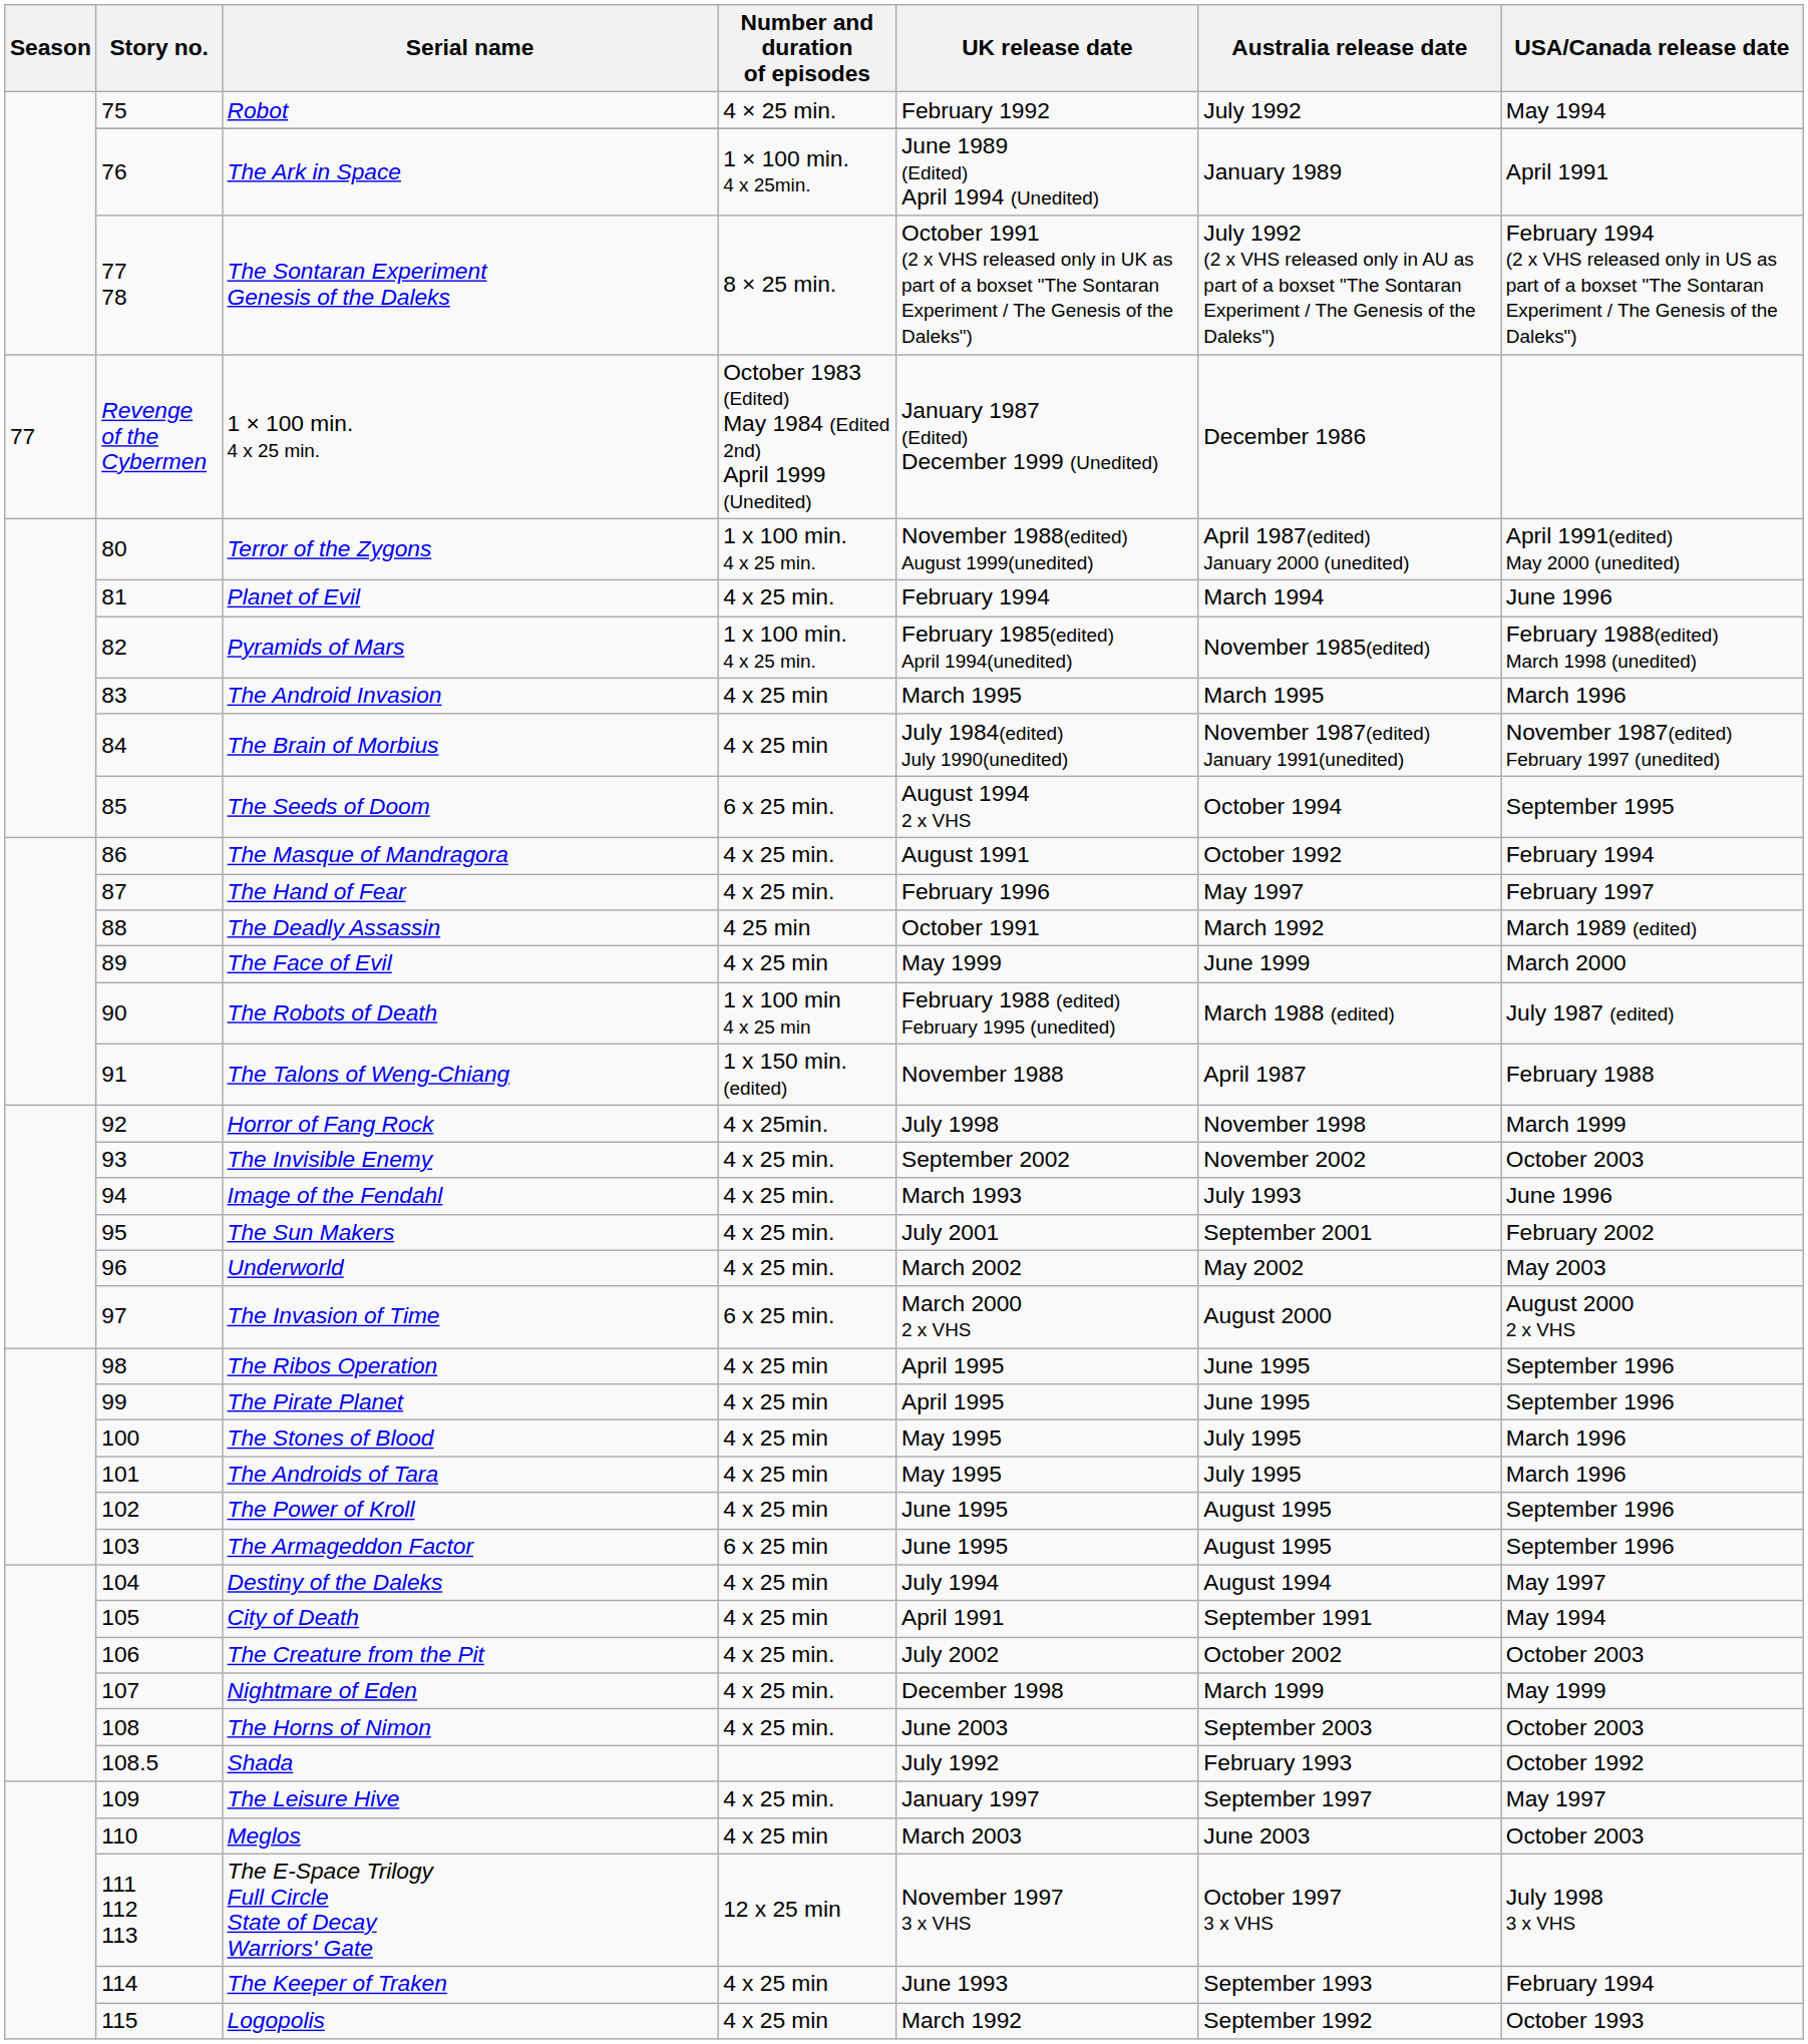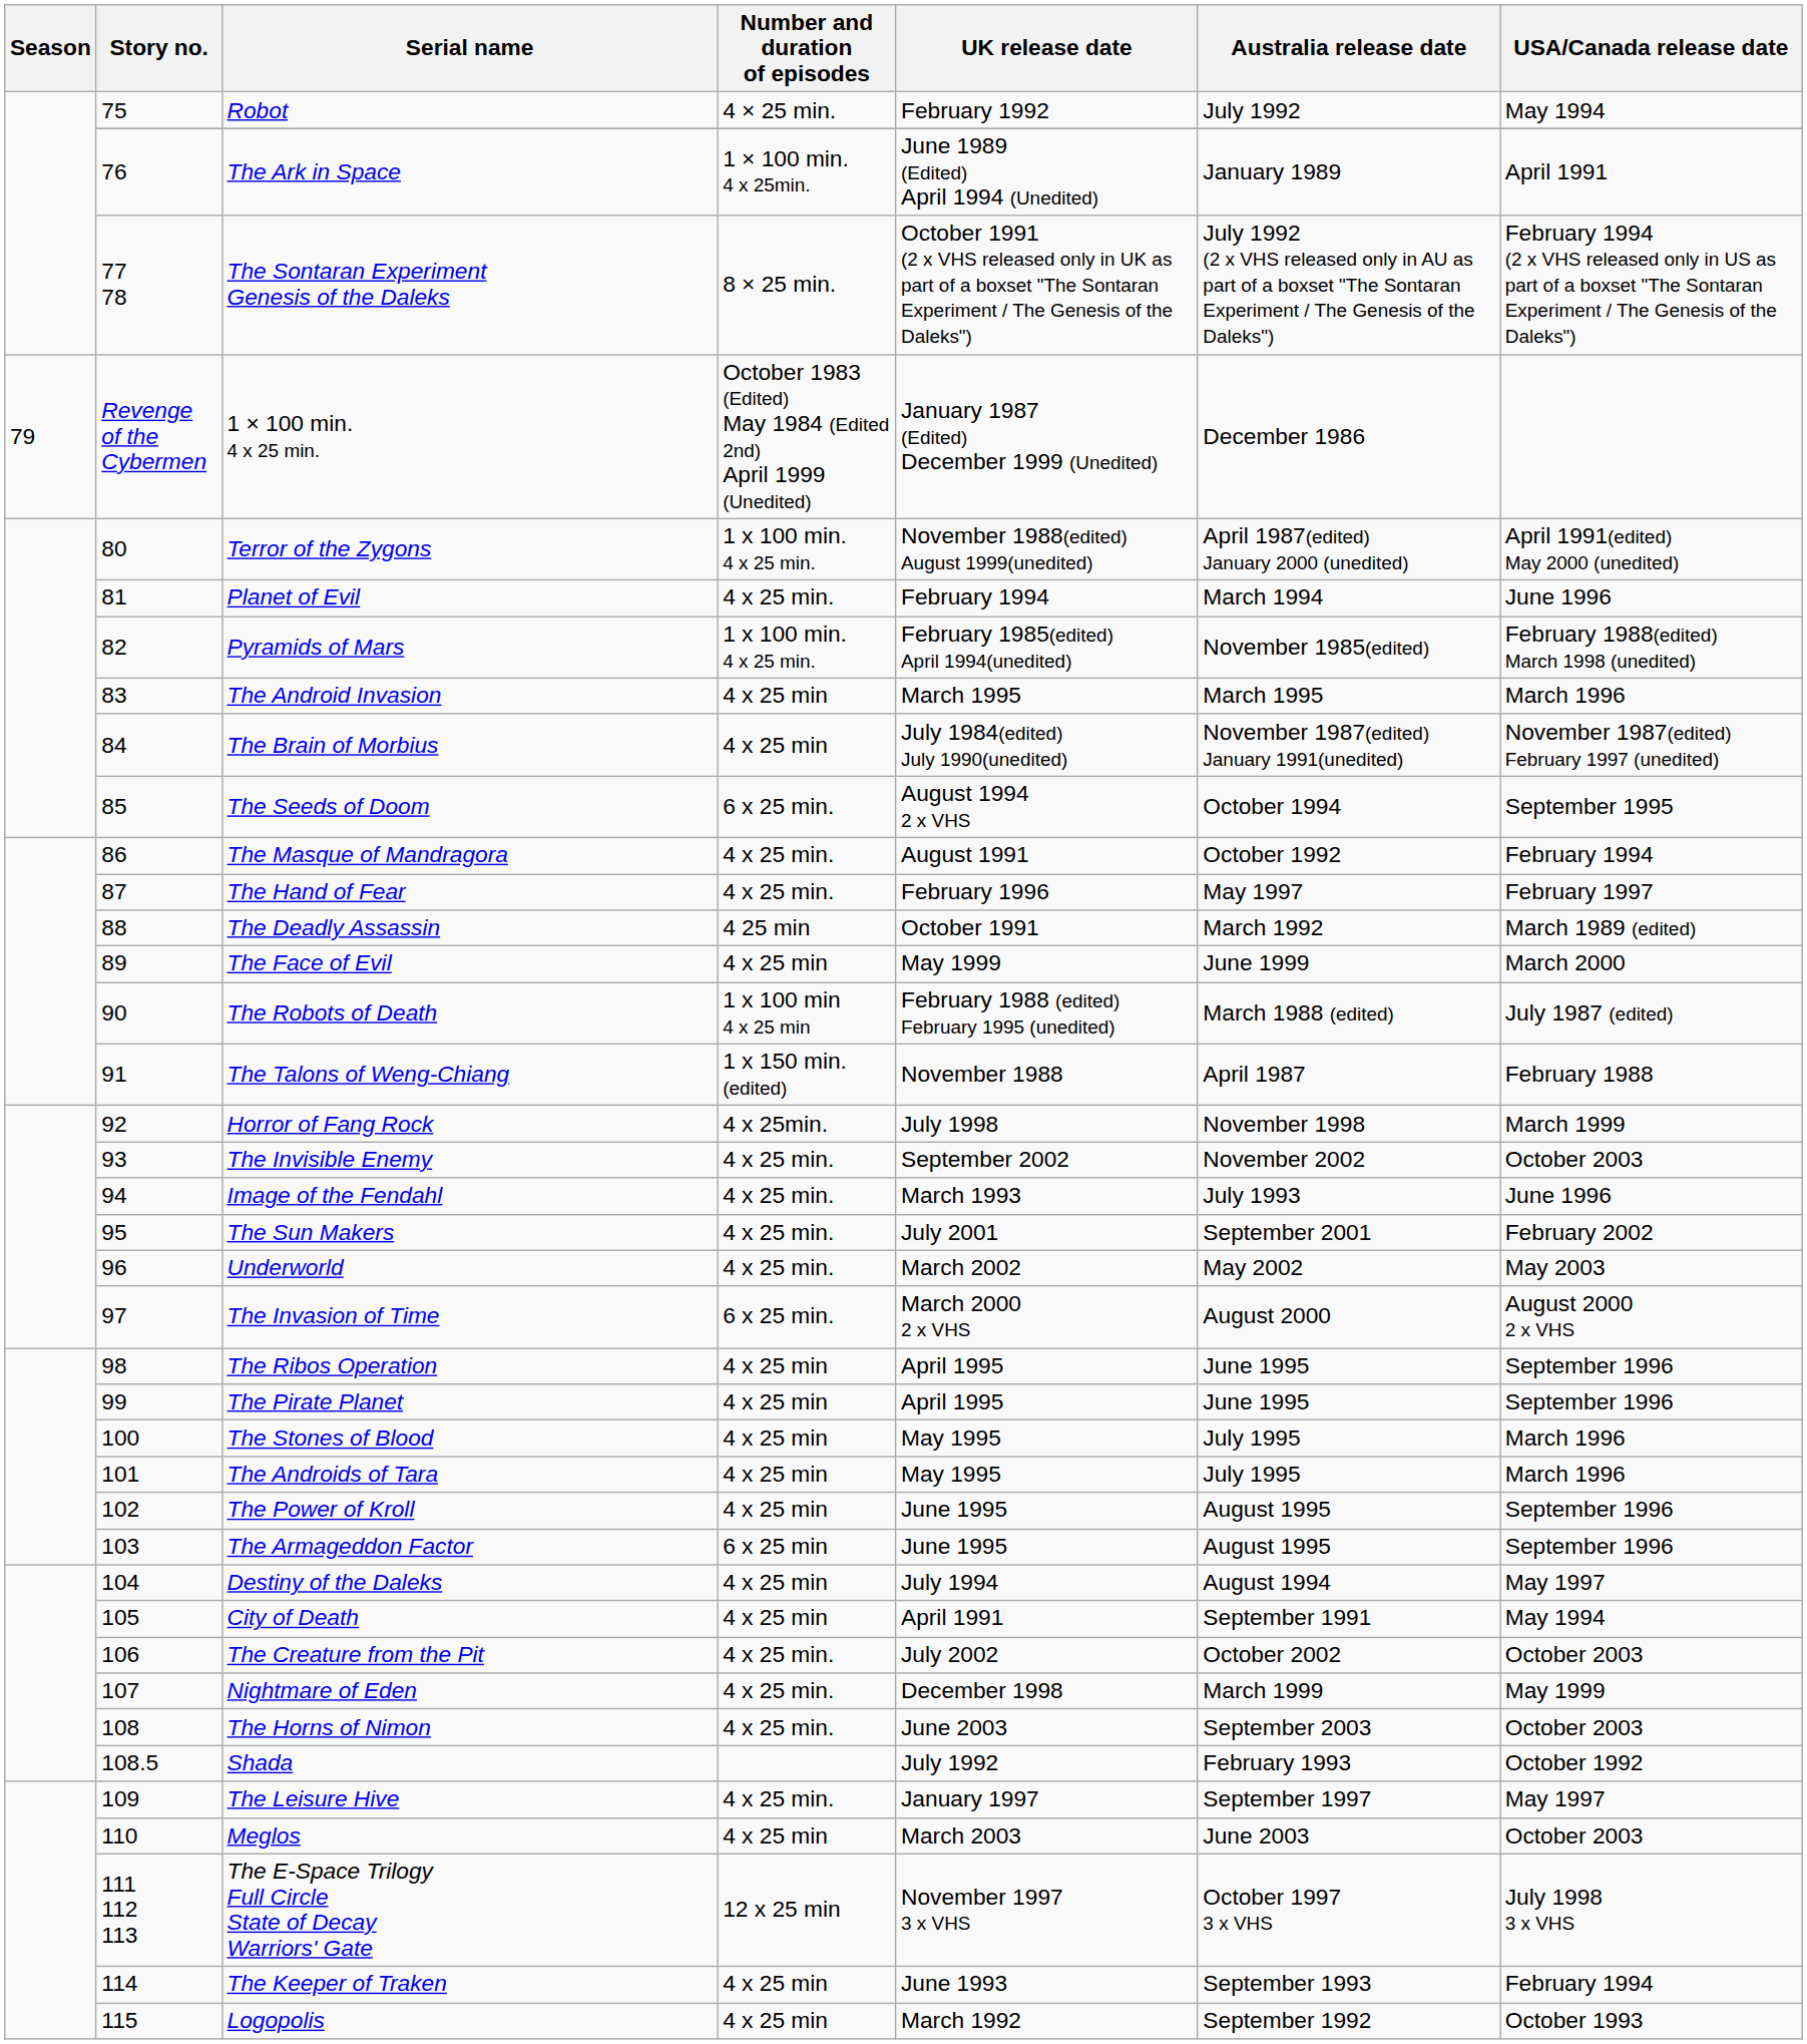1 × 100 min. 4 x 25 min. | Season: 77 -> 79
